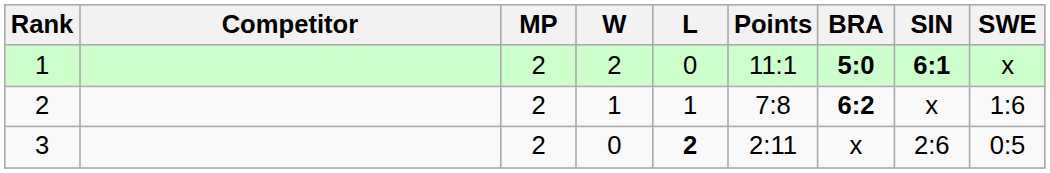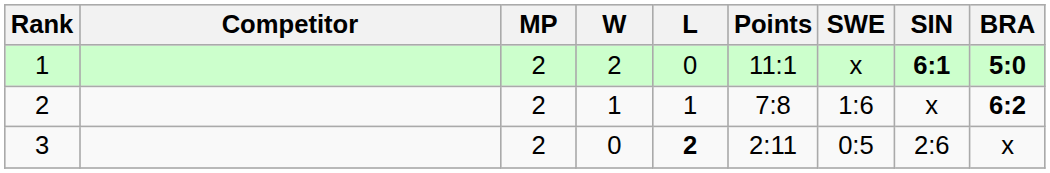columns swapped: SWE <-> BRA
